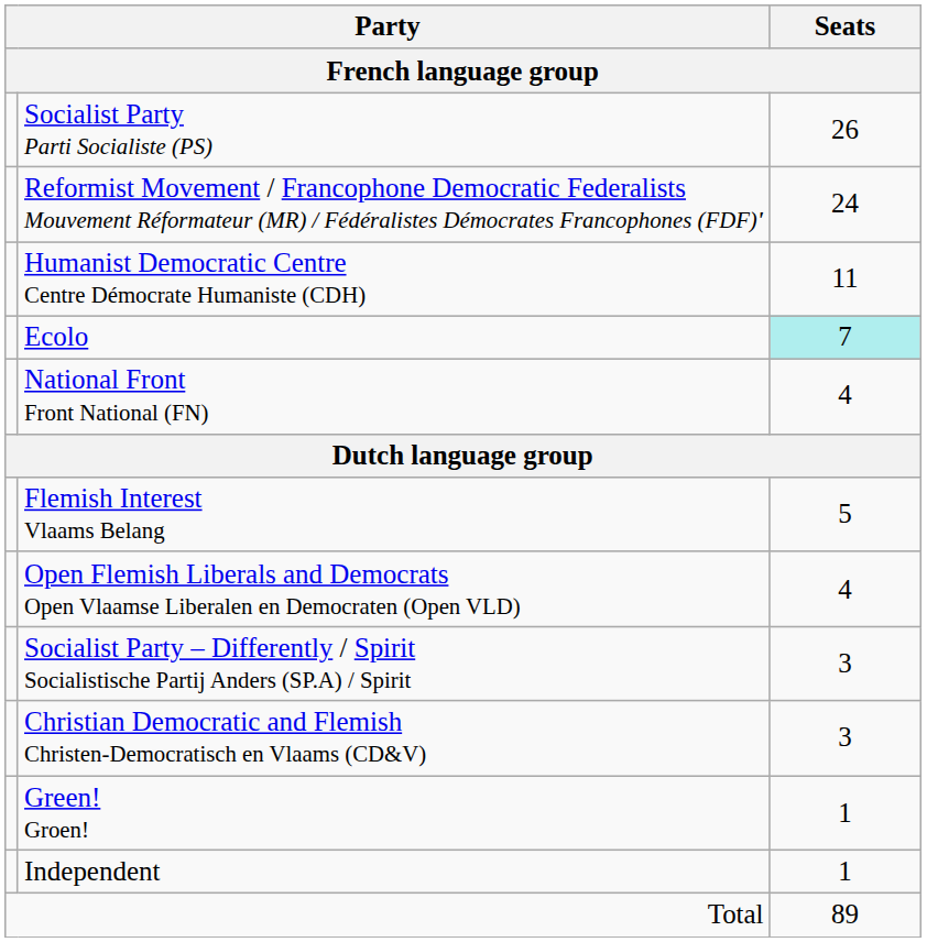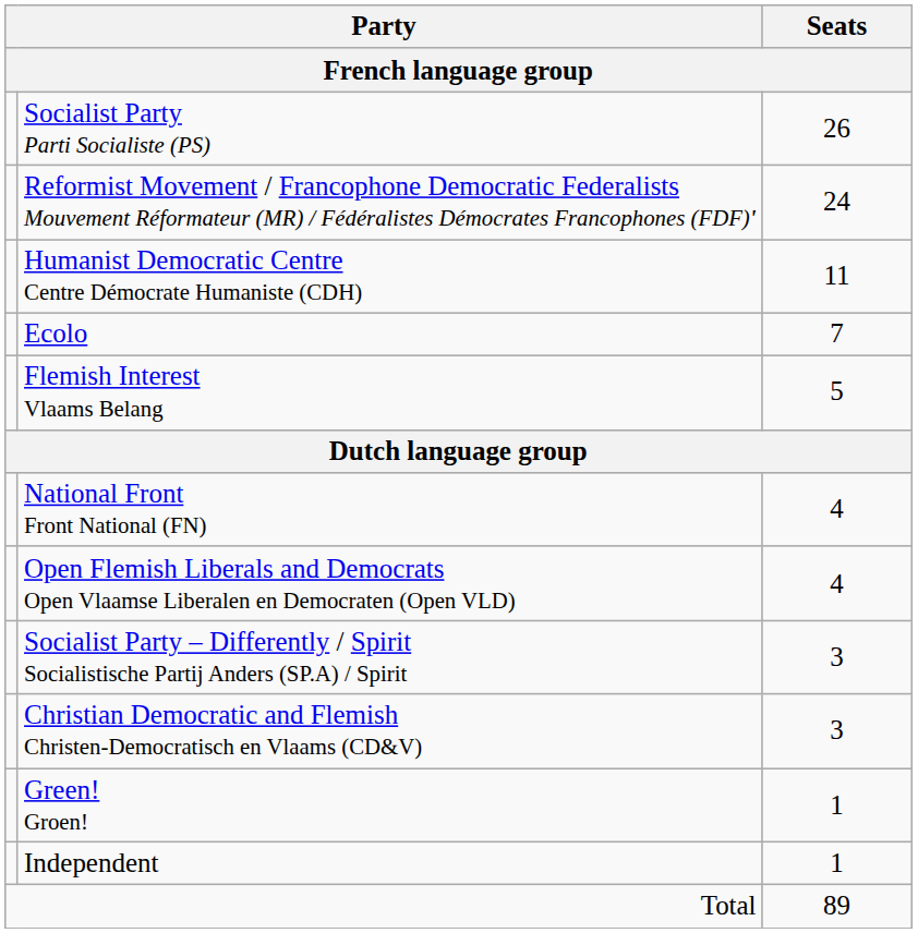Ecolo | Seats: paleturquoise background -> no background
rows swapped: National Front Front National (FN) <-> Flemish Interest Vlaams Belang
